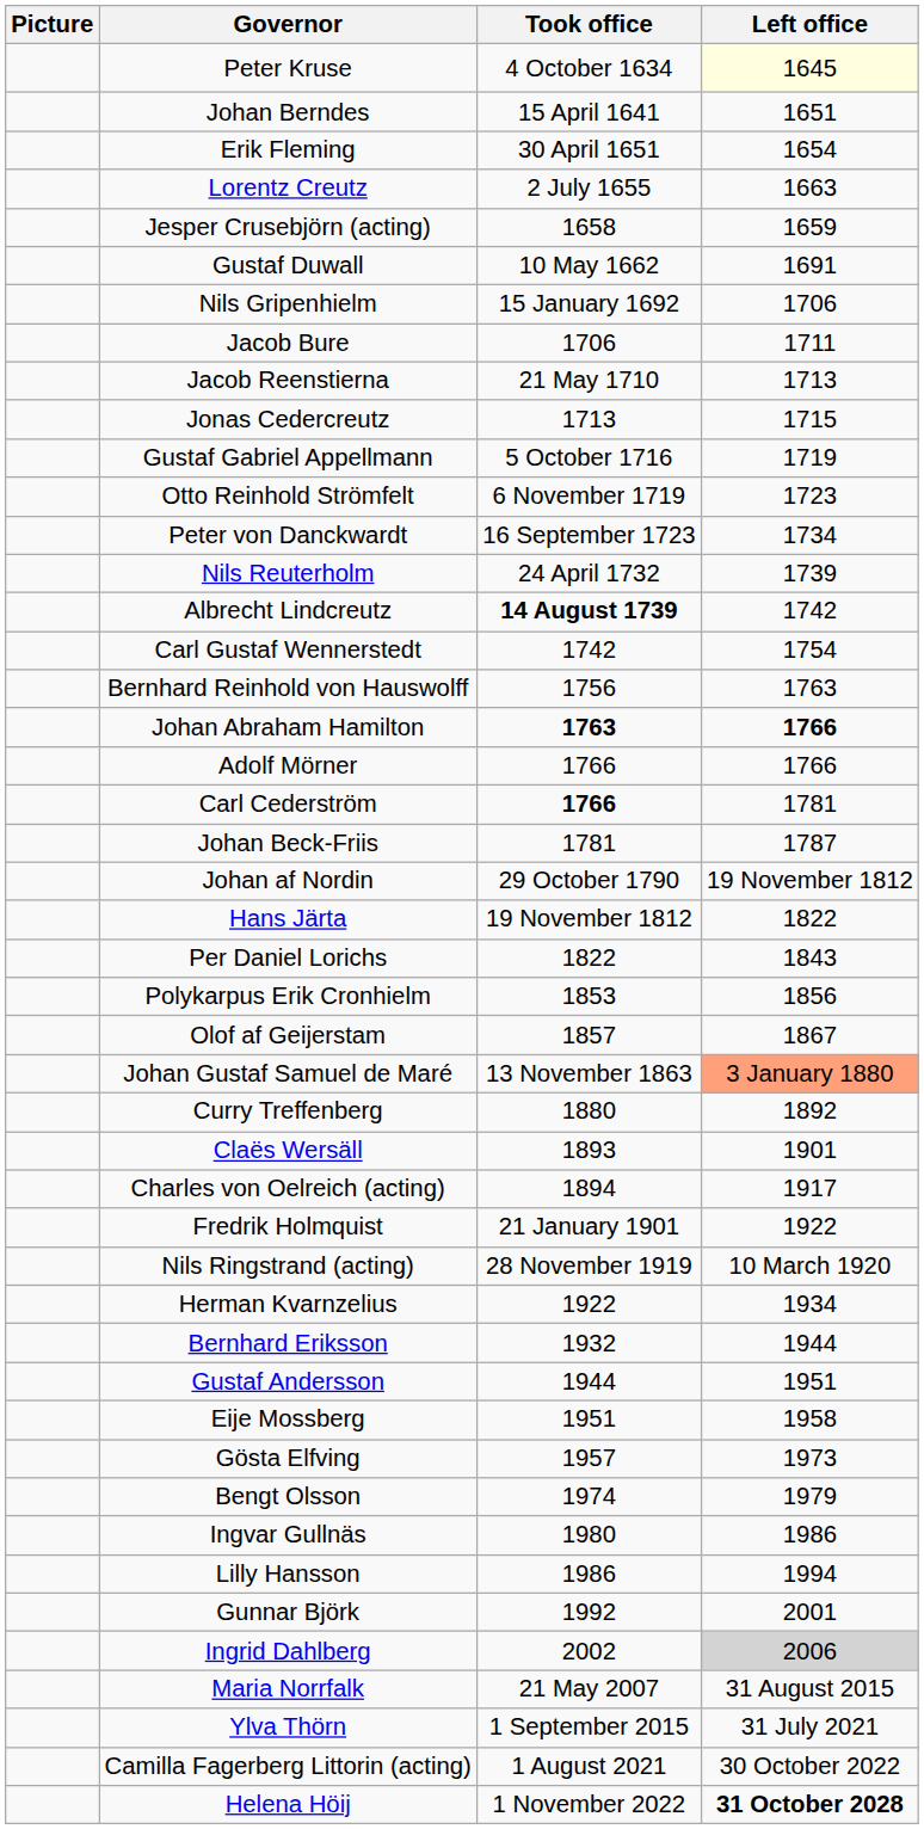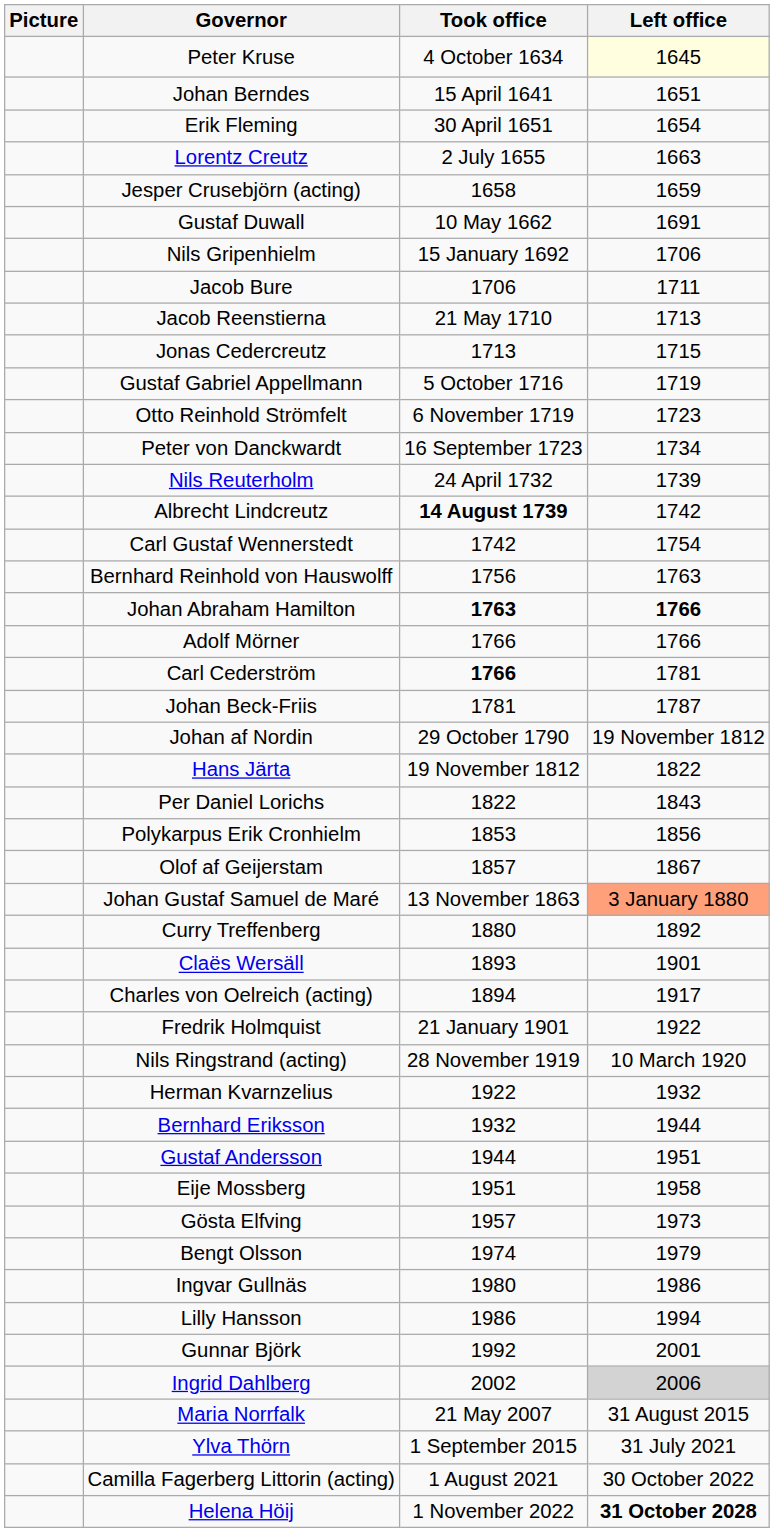Herman Kvarnzelius | Left office: 1934 -> 1932
